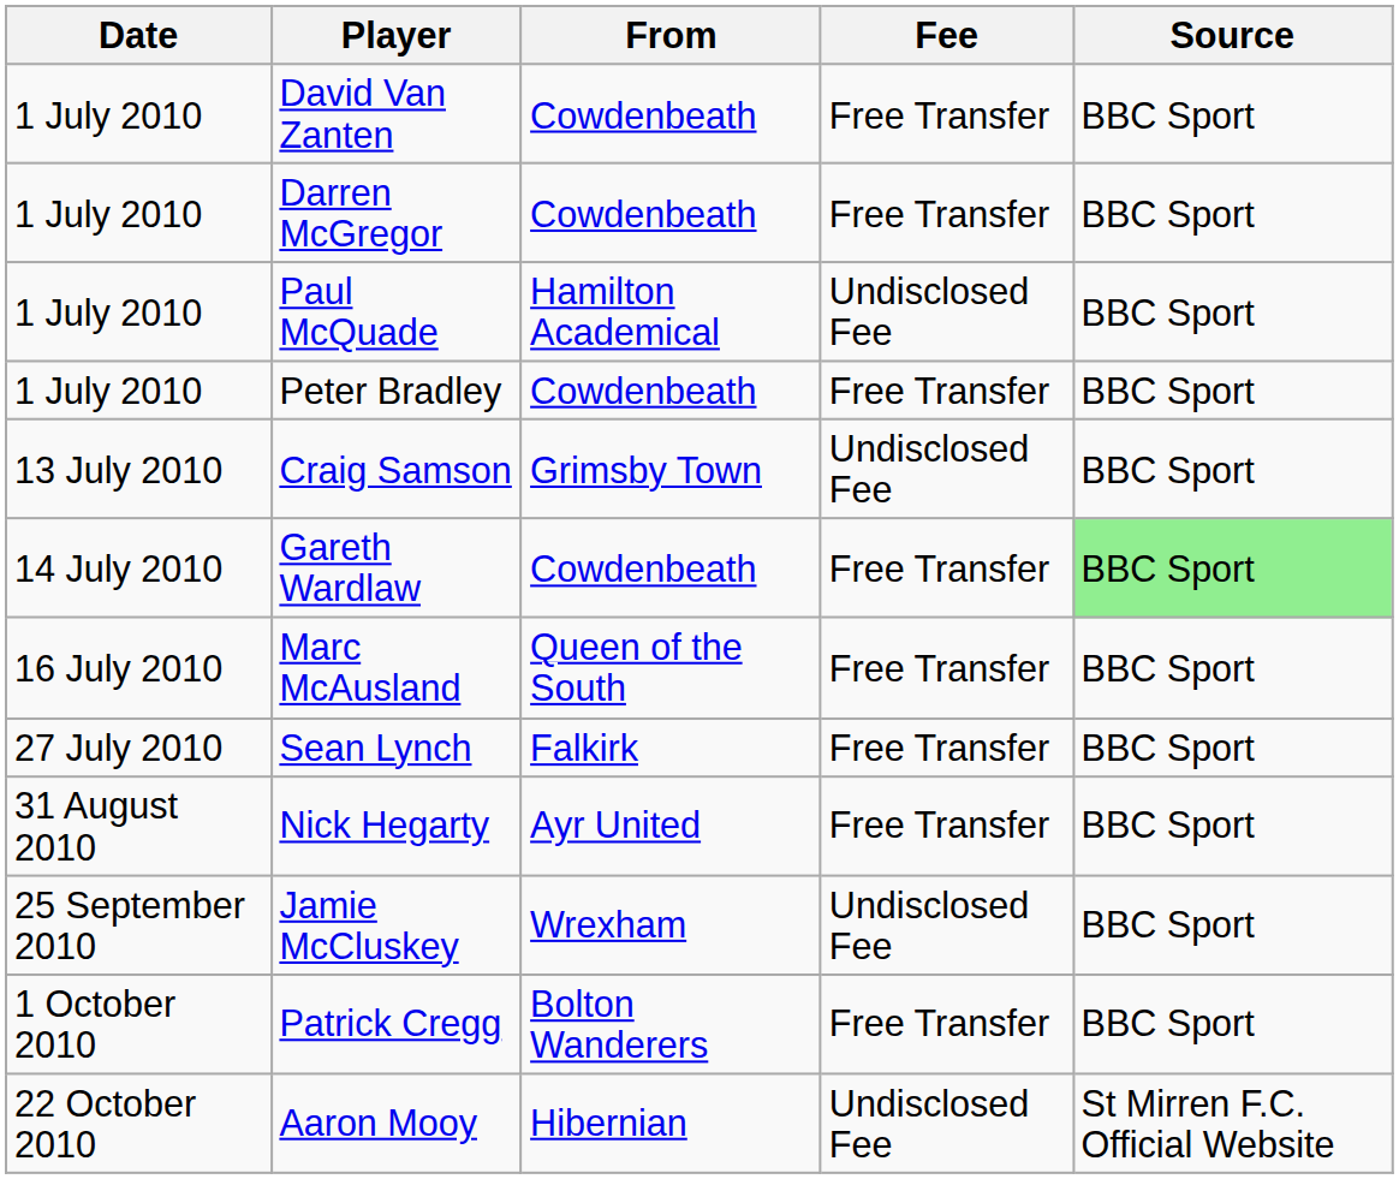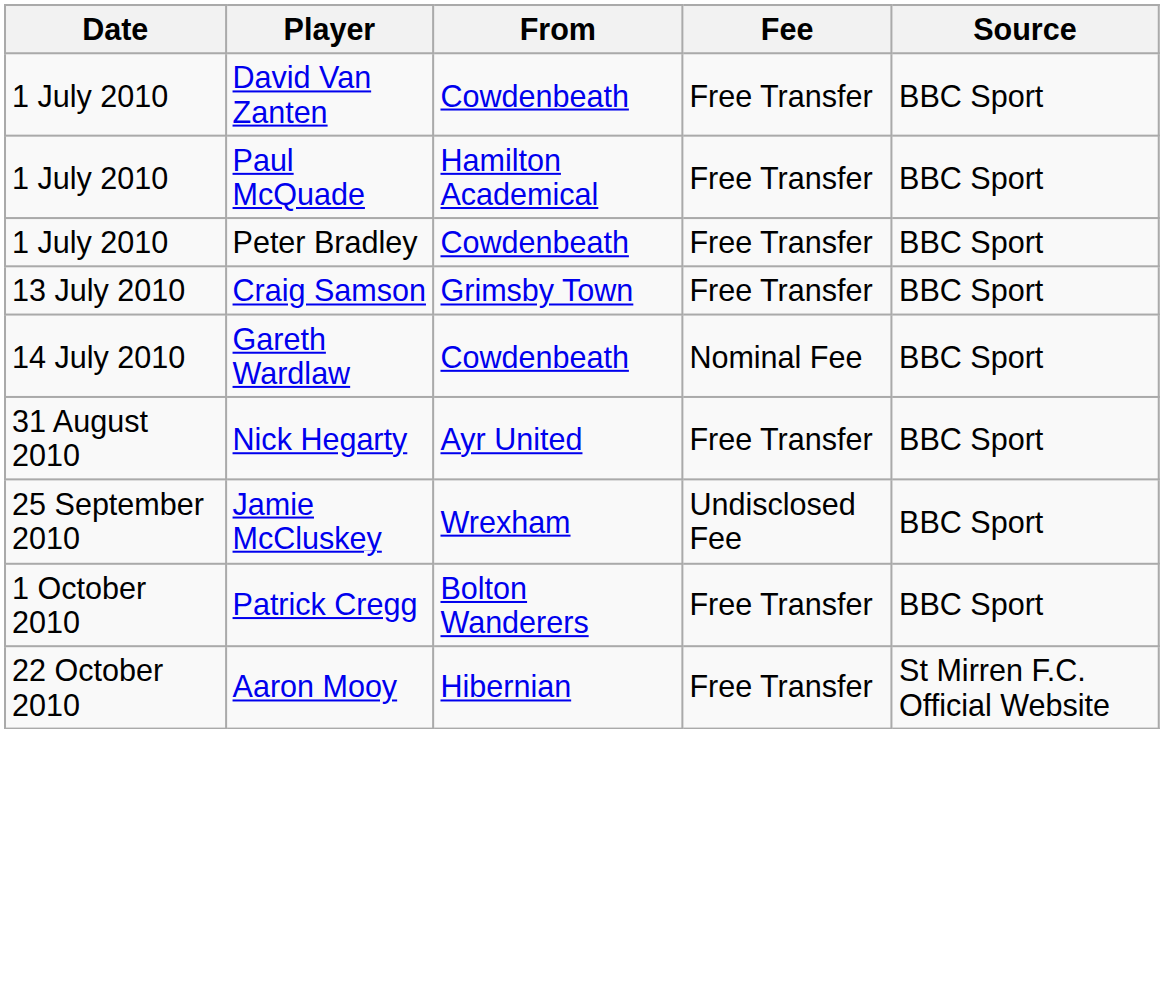- row: 1 July 2010 | Darren McGregor | Cowdenbeath | Free Transfer | BBC Sport
Paul McQuade | Fee: Undisclosed Fee -> Free Transfer
Craig Samson | Fee: Undisclosed Fee -> Free Transfer
Gareth Wardlaw | Fee: Free Transfer -> Nominal Fee
Gareth Wardlaw | Source: lightgreen background -> no background
- row: 16 July 2010 | Marc McAusland | Queen of the South | Free Transfer | BBC Sport
- row: 27 July 2010 | Sean Lynch | Falkirk | Free Transfer | BBC Sport
Aaron Mooy | Fee: Undisclosed Fee -> Free Transfer
